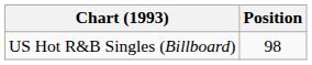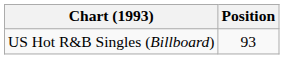US Hot R&B Singles (Billboard) | Position: 98 -> 93
